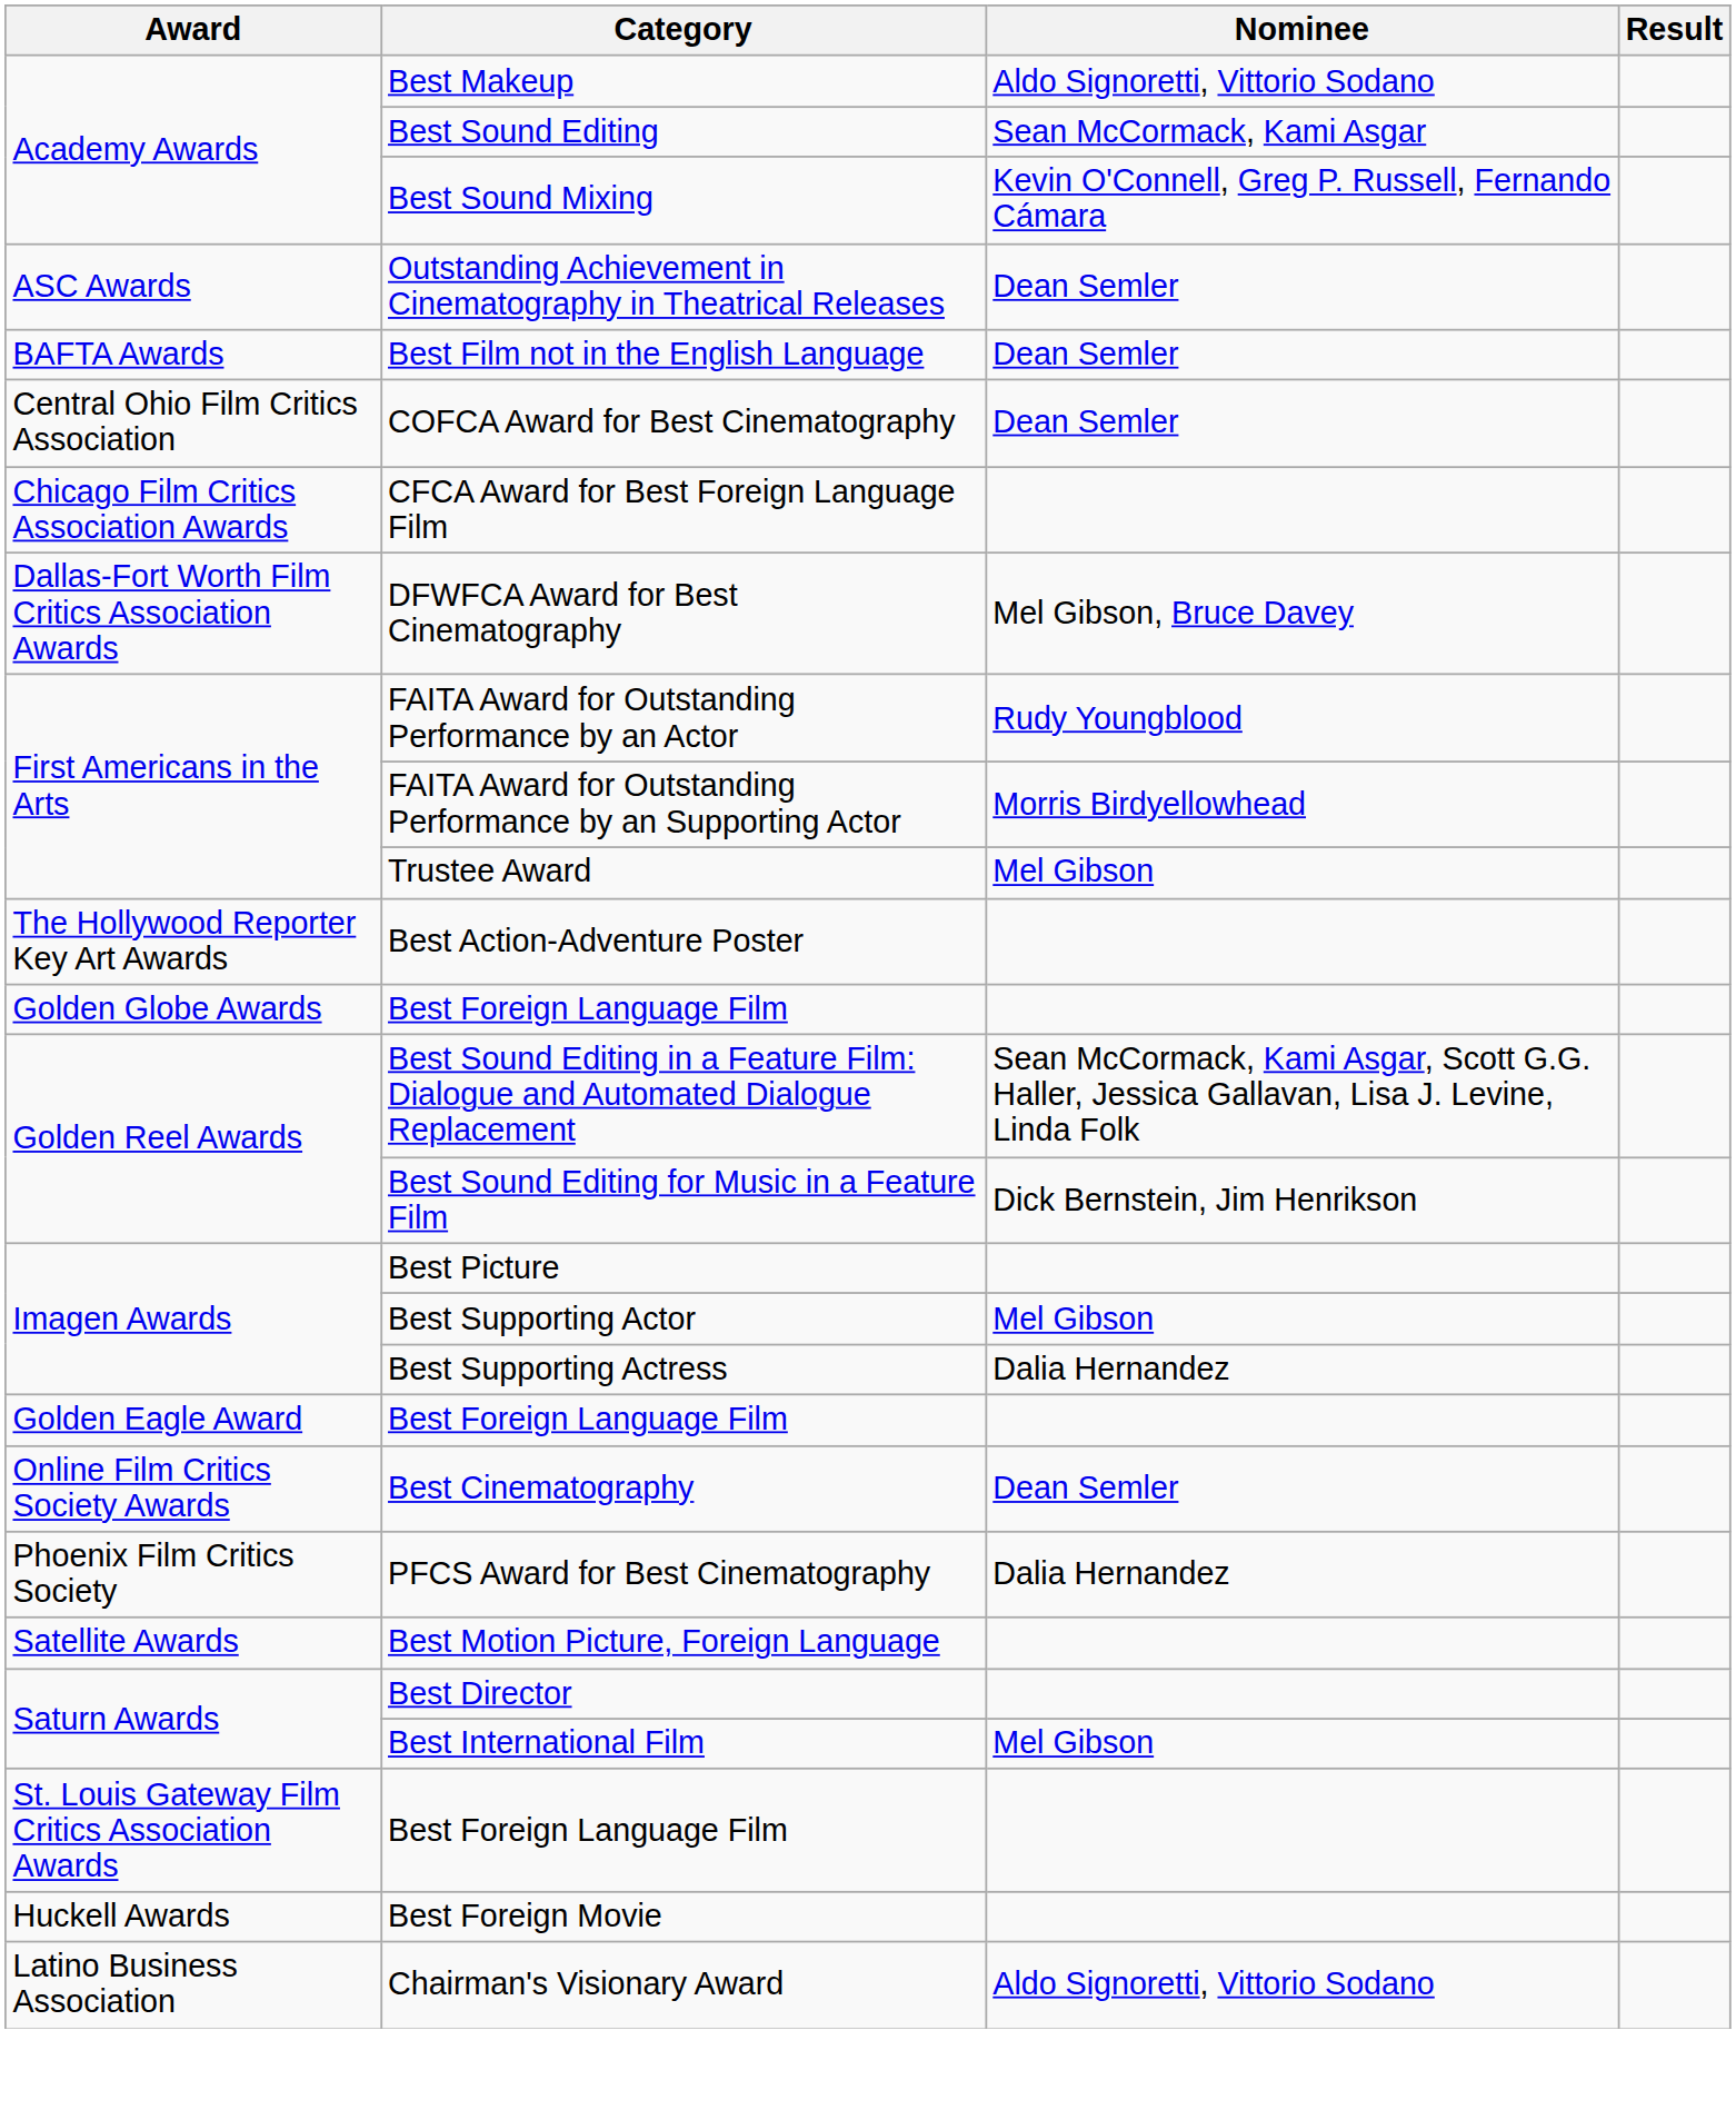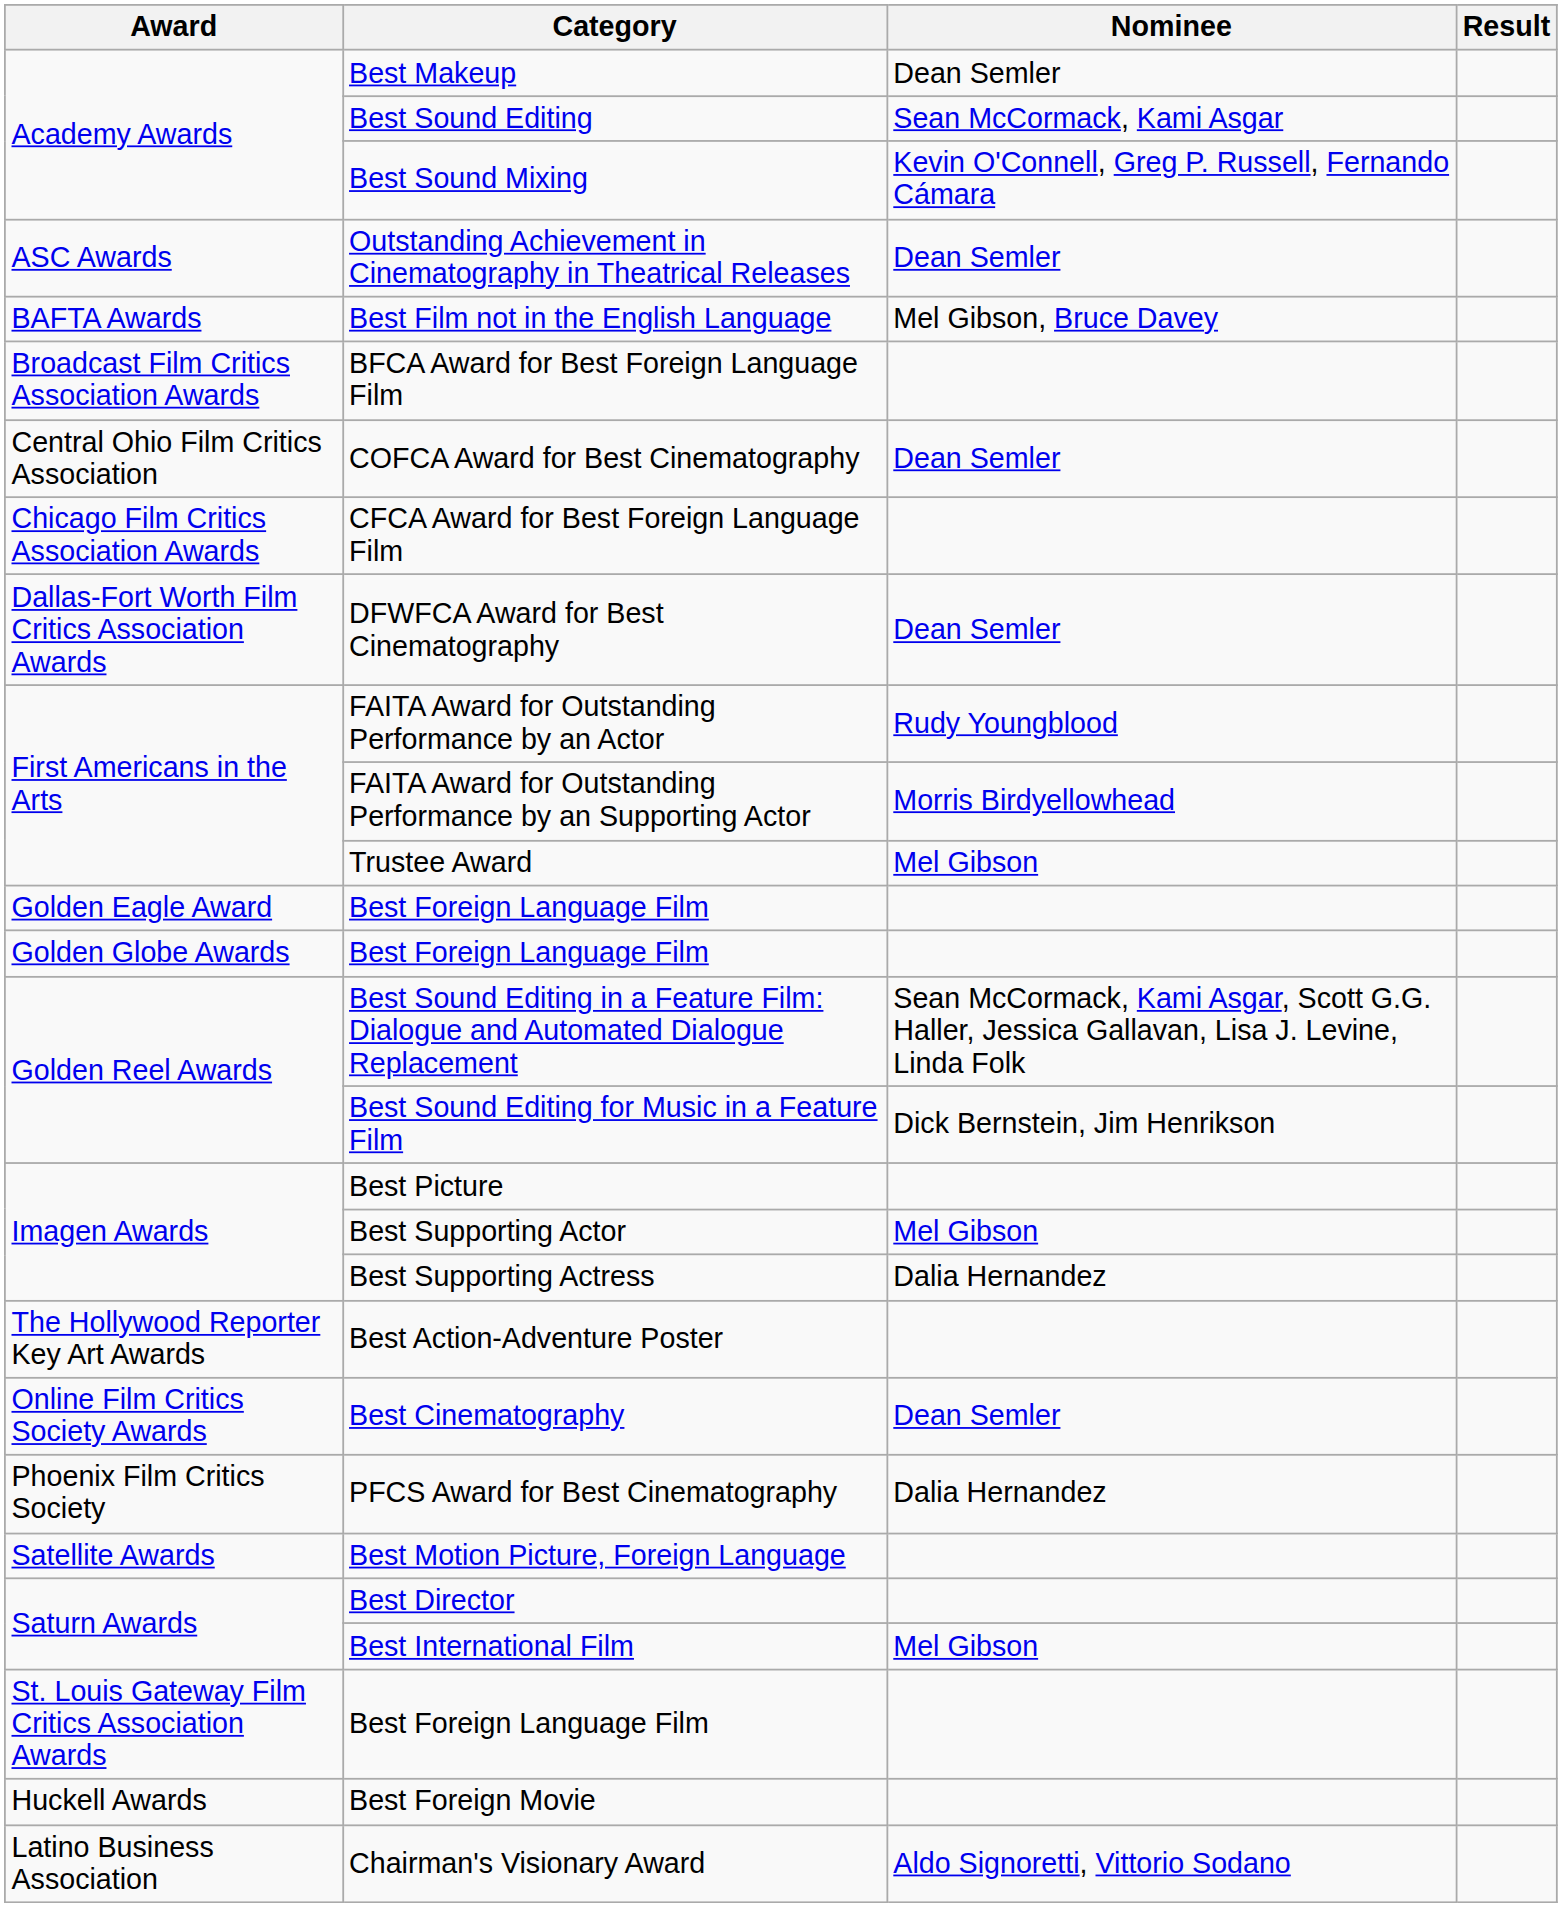Best Makeup | Nominee: Aldo Signoretti, Vittorio Sodano -> Dean Semler
Best Film not in the English Language | Nominee: Dean Semler -> Mel Gibson, Bruce Davey
+ row: Broadcast Film Critics Association Awards | BFCA Award for Best Foreign Language Film
DFWFCA Award for Best Cinematography | Nominee: Mel Gibson, Bruce Davey -> Dean Semler
rows swapped: Golden Eagle Award / Best Foreign Language Film <-> Best Action-Adventure Poster
